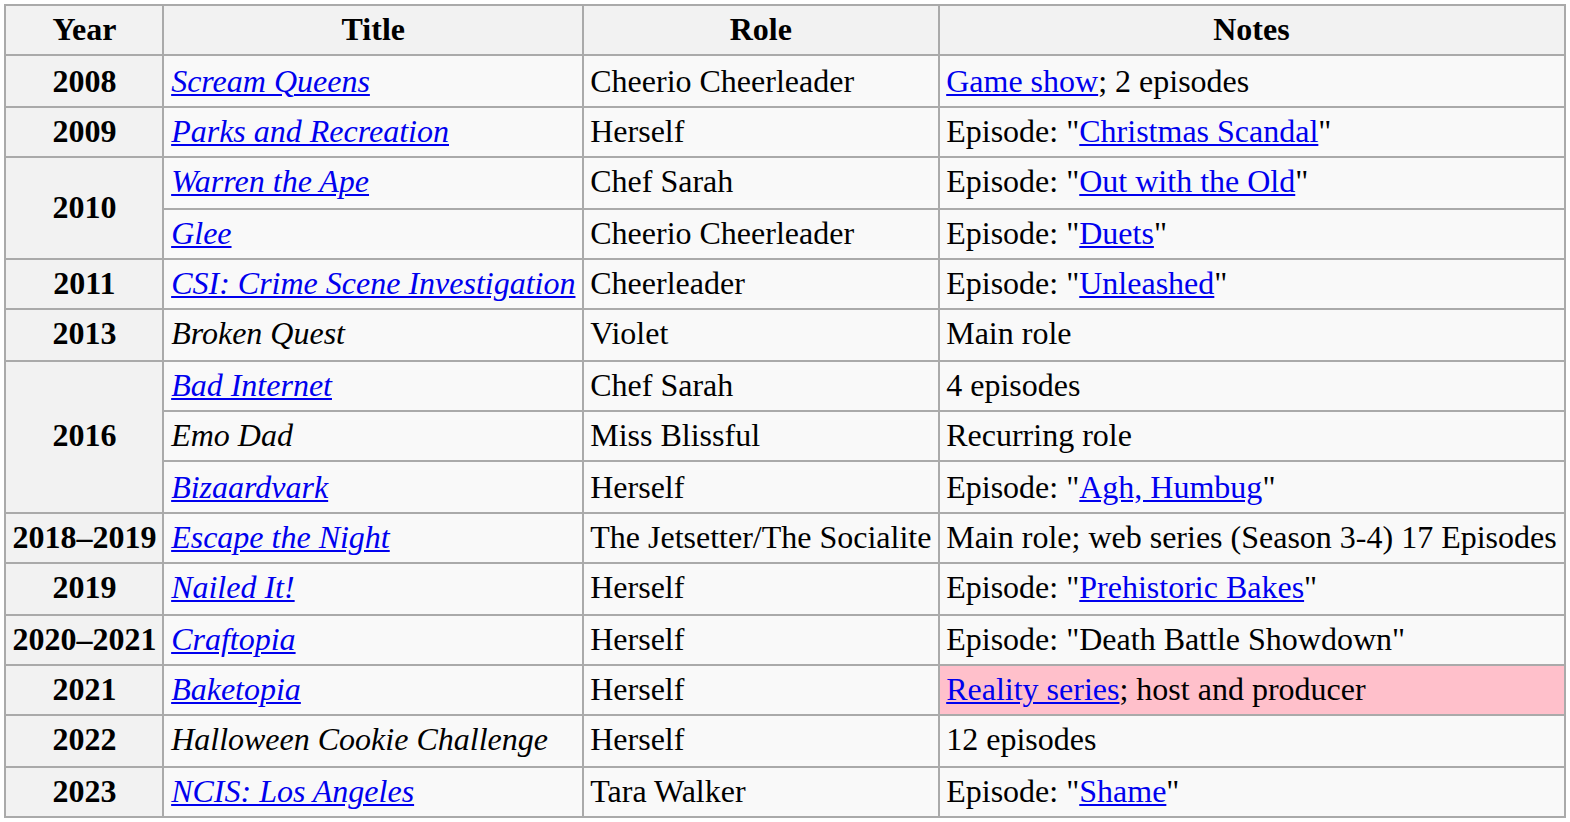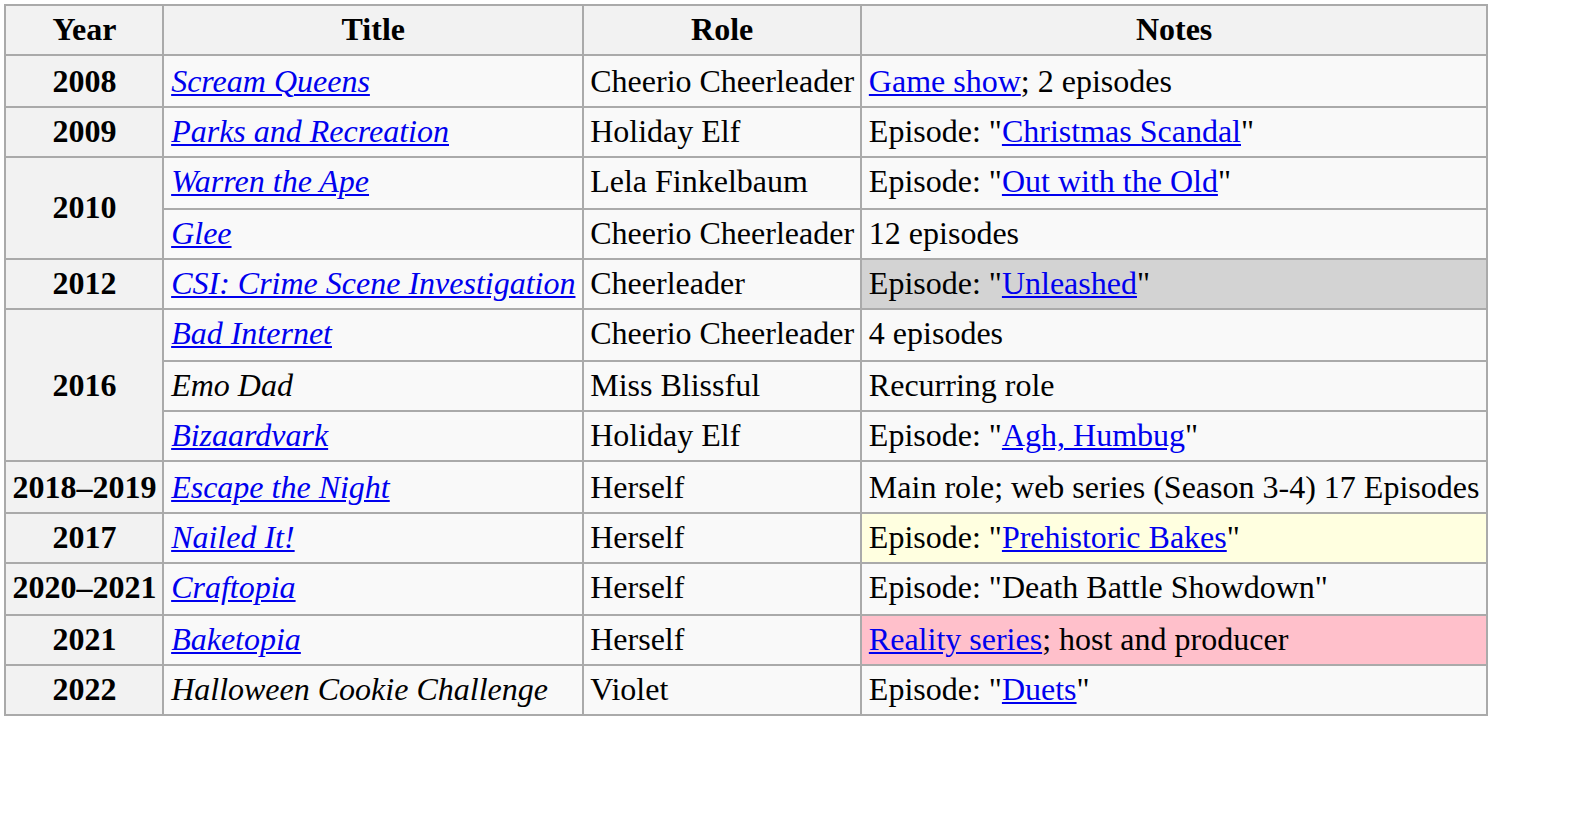Parks and Recreation | Role: Herself -> Holiday Elf
Warren the Ape | Role: Chef Sarah -> Lela Finkelbaum
Glee | Notes: Episode: "Duets" -> 12 episodes
CSI: Crime Scene Investigation | Year: 2011 -> 2012
CSI: Crime Scene Investigation | Notes: no background -> lightgrey background
- row: 2013 | Broken Quest | Violet | Main role
Bad Internet | Role: Chef Sarah -> Cheerio Cheerleader
Bizaardvark | Role: Herself -> Holiday Elf
Escape the Night | Role: The Jetsetter/The Socialite -> Herself
Nailed It! | Year: 2019 -> 2017
Nailed It! | Notes: no background -> lightyellow background
Halloween Cookie Challenge | Role: Herself -> Violet
Halloween Cookie Challenge | Notes: 12 episodes -> Episode: "Duets"
- row: 2023 | NCIS: Los Angeles | Tara Walker | Episode: "Shame"
